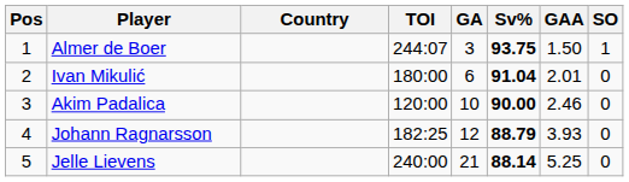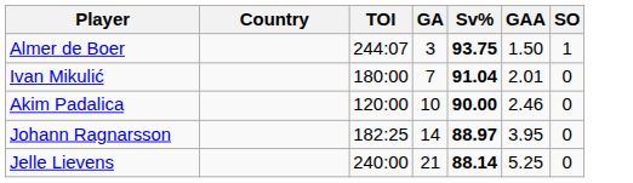- column: Pos | 1 | 2 | 3 | 4 | 5
Ivan Mikulić | GA: 6 -> 7
Johann Ragnarsson | GA: 12 -> 14
Johann Ragnarsson | Sv%: 88.79 -> 88.97
Johann Ragnarsson | GAA: 3.93 -> 3.95
